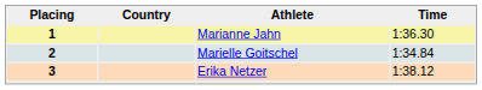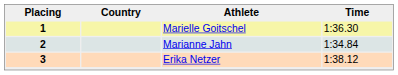1 | Athlete: Marianne Jahn -> Marielle Goitschel
2 | Athlete: Marielle Goitschel -> Marianne Jahn
